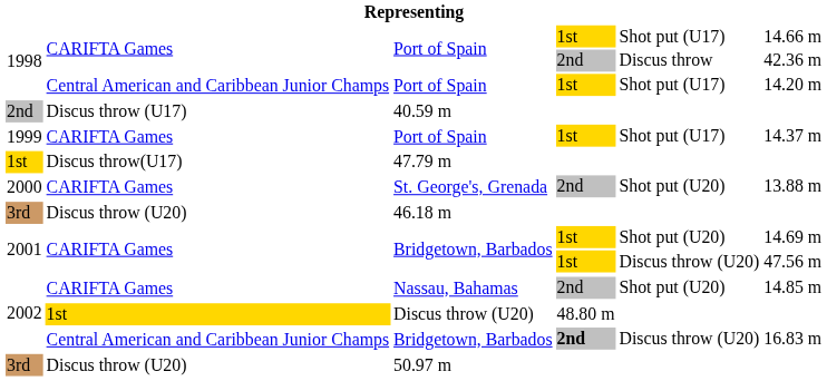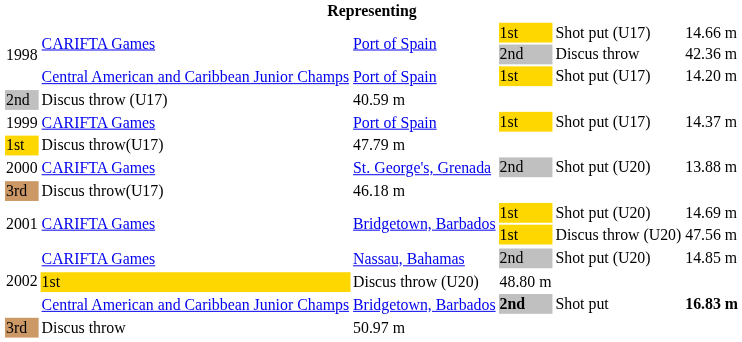46.18 m | column 2: Discus throw (U20) -> Discus throw(U17)
2002 / Bridgetown, Barbados | column 5: Discus throw (U20) -> Shot put
2002 / Bridgetown, Barbados | column 6: normal -> bold
50.97 m | column 2: Discus throw (U20) -> Discus throw
